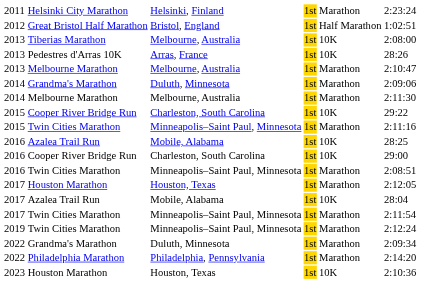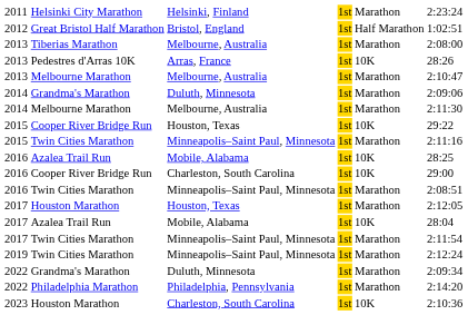Tiberias Marathon | column 5: 10K -> Marathon
2015 / Cooper River Bridge Run | column 3: Charleston, South Carolina -> Houston, Texas
2023 / Houston Marathon | column 3: Houston, Texas -> Charleston, South Carolina
